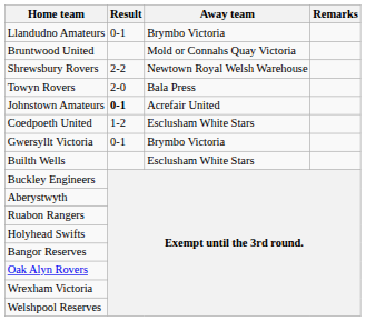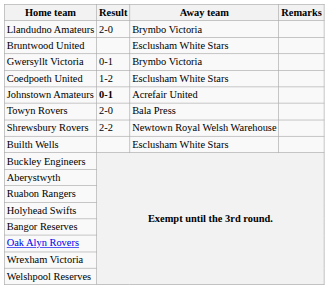Llandudno Amateurs | Result: 0-1 -> 2-0
Bruntwood United | Away team: Mold or Connahs Quay Victoria -> Esclusham White Stars
rows swapped: Gwersyllt Victoria <-> Shrewsbury Rovers
rows swapped: Coedpoeth United <-> Towyn Rovers
